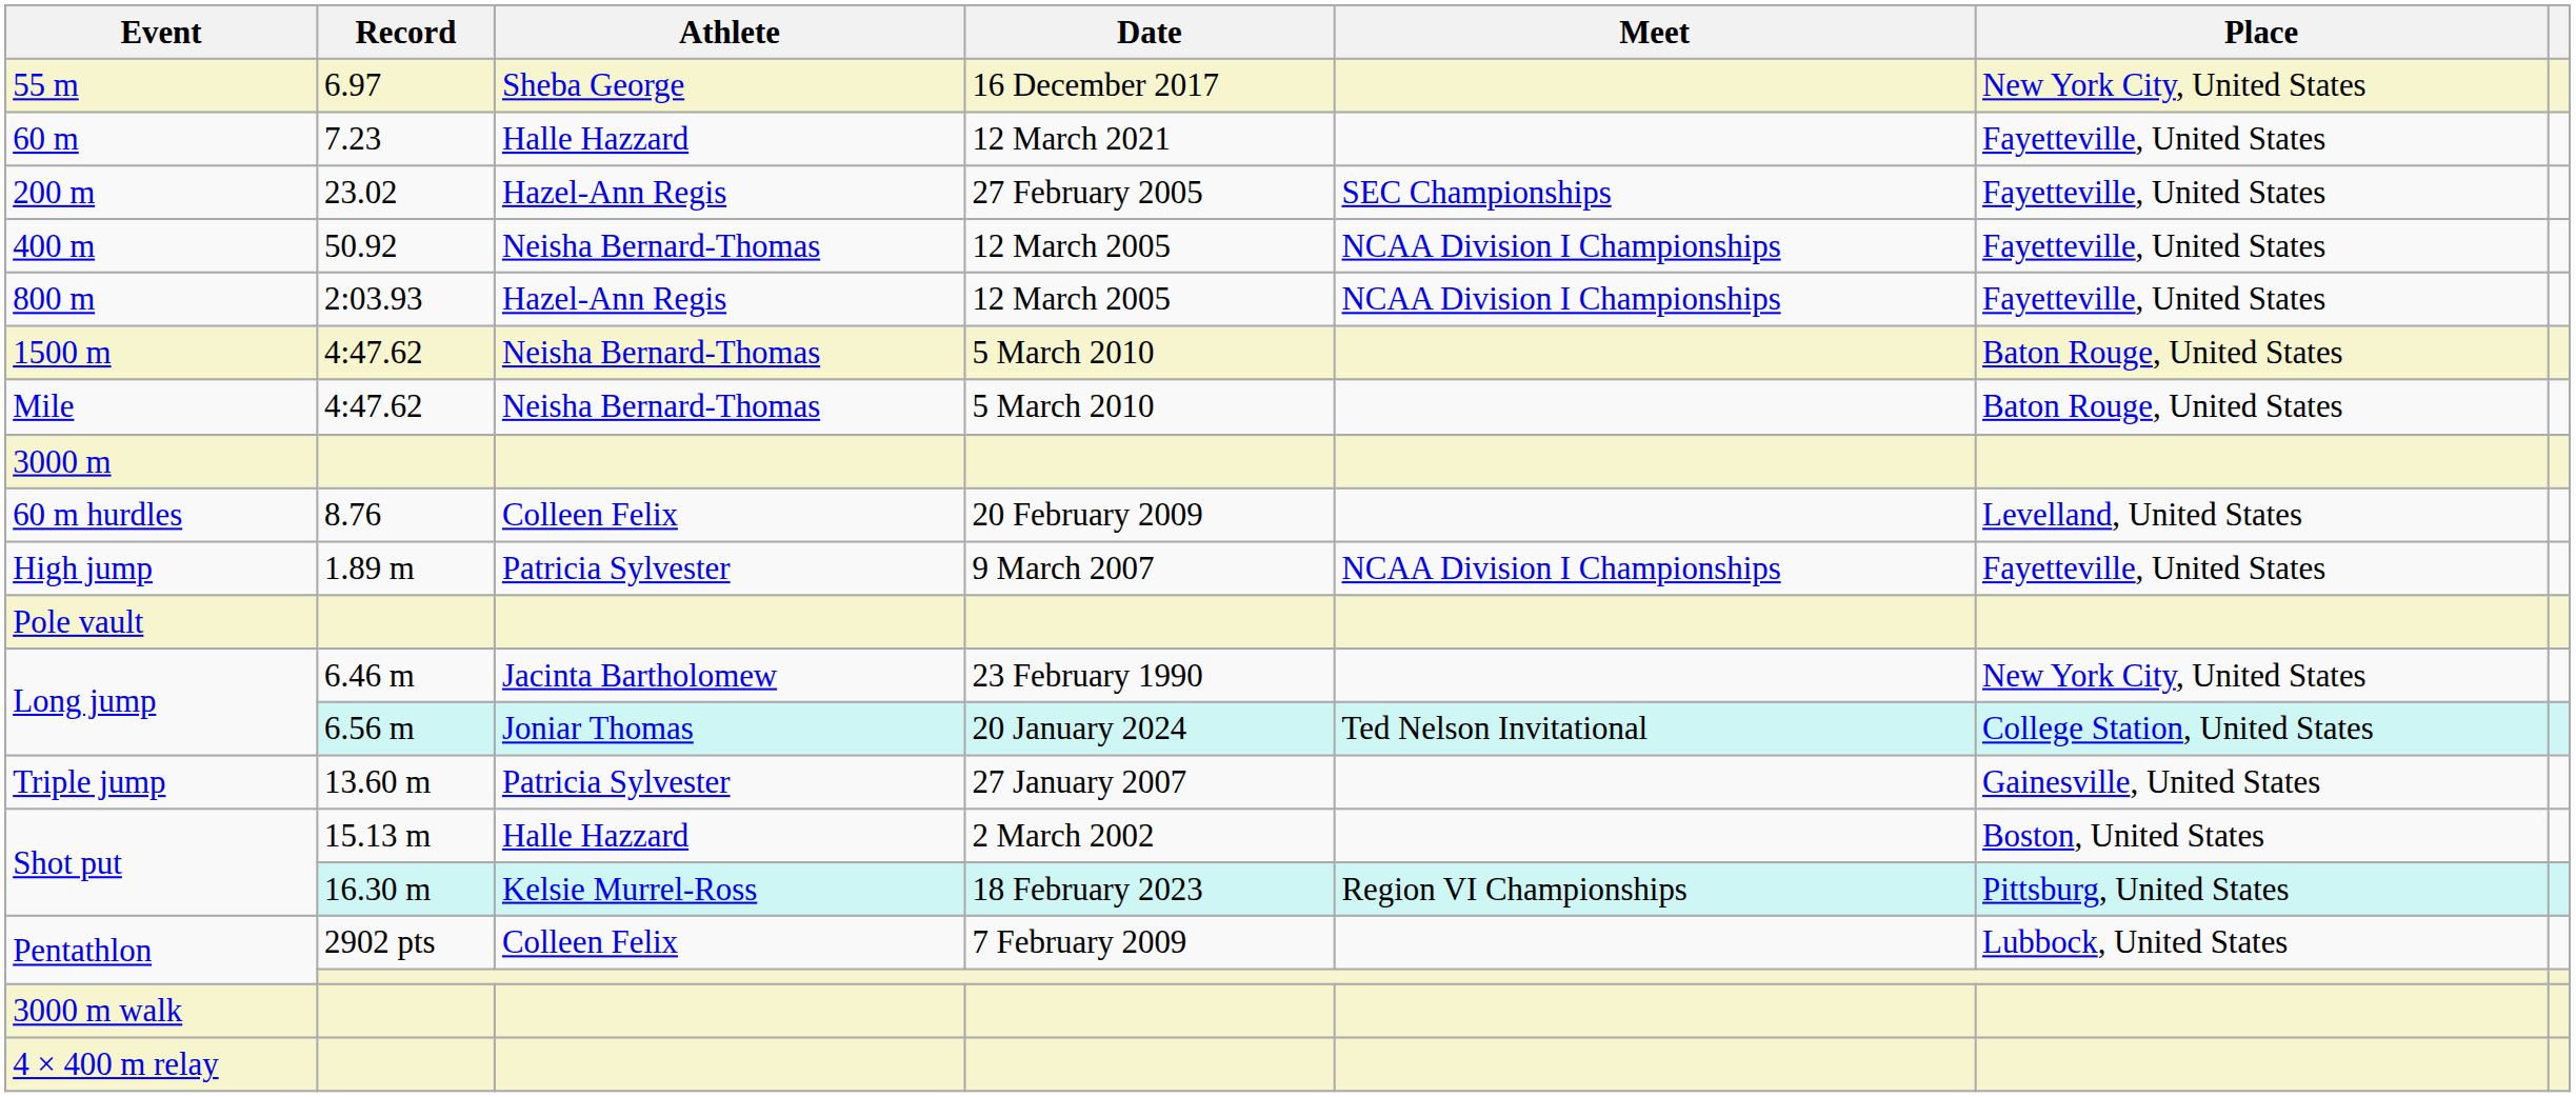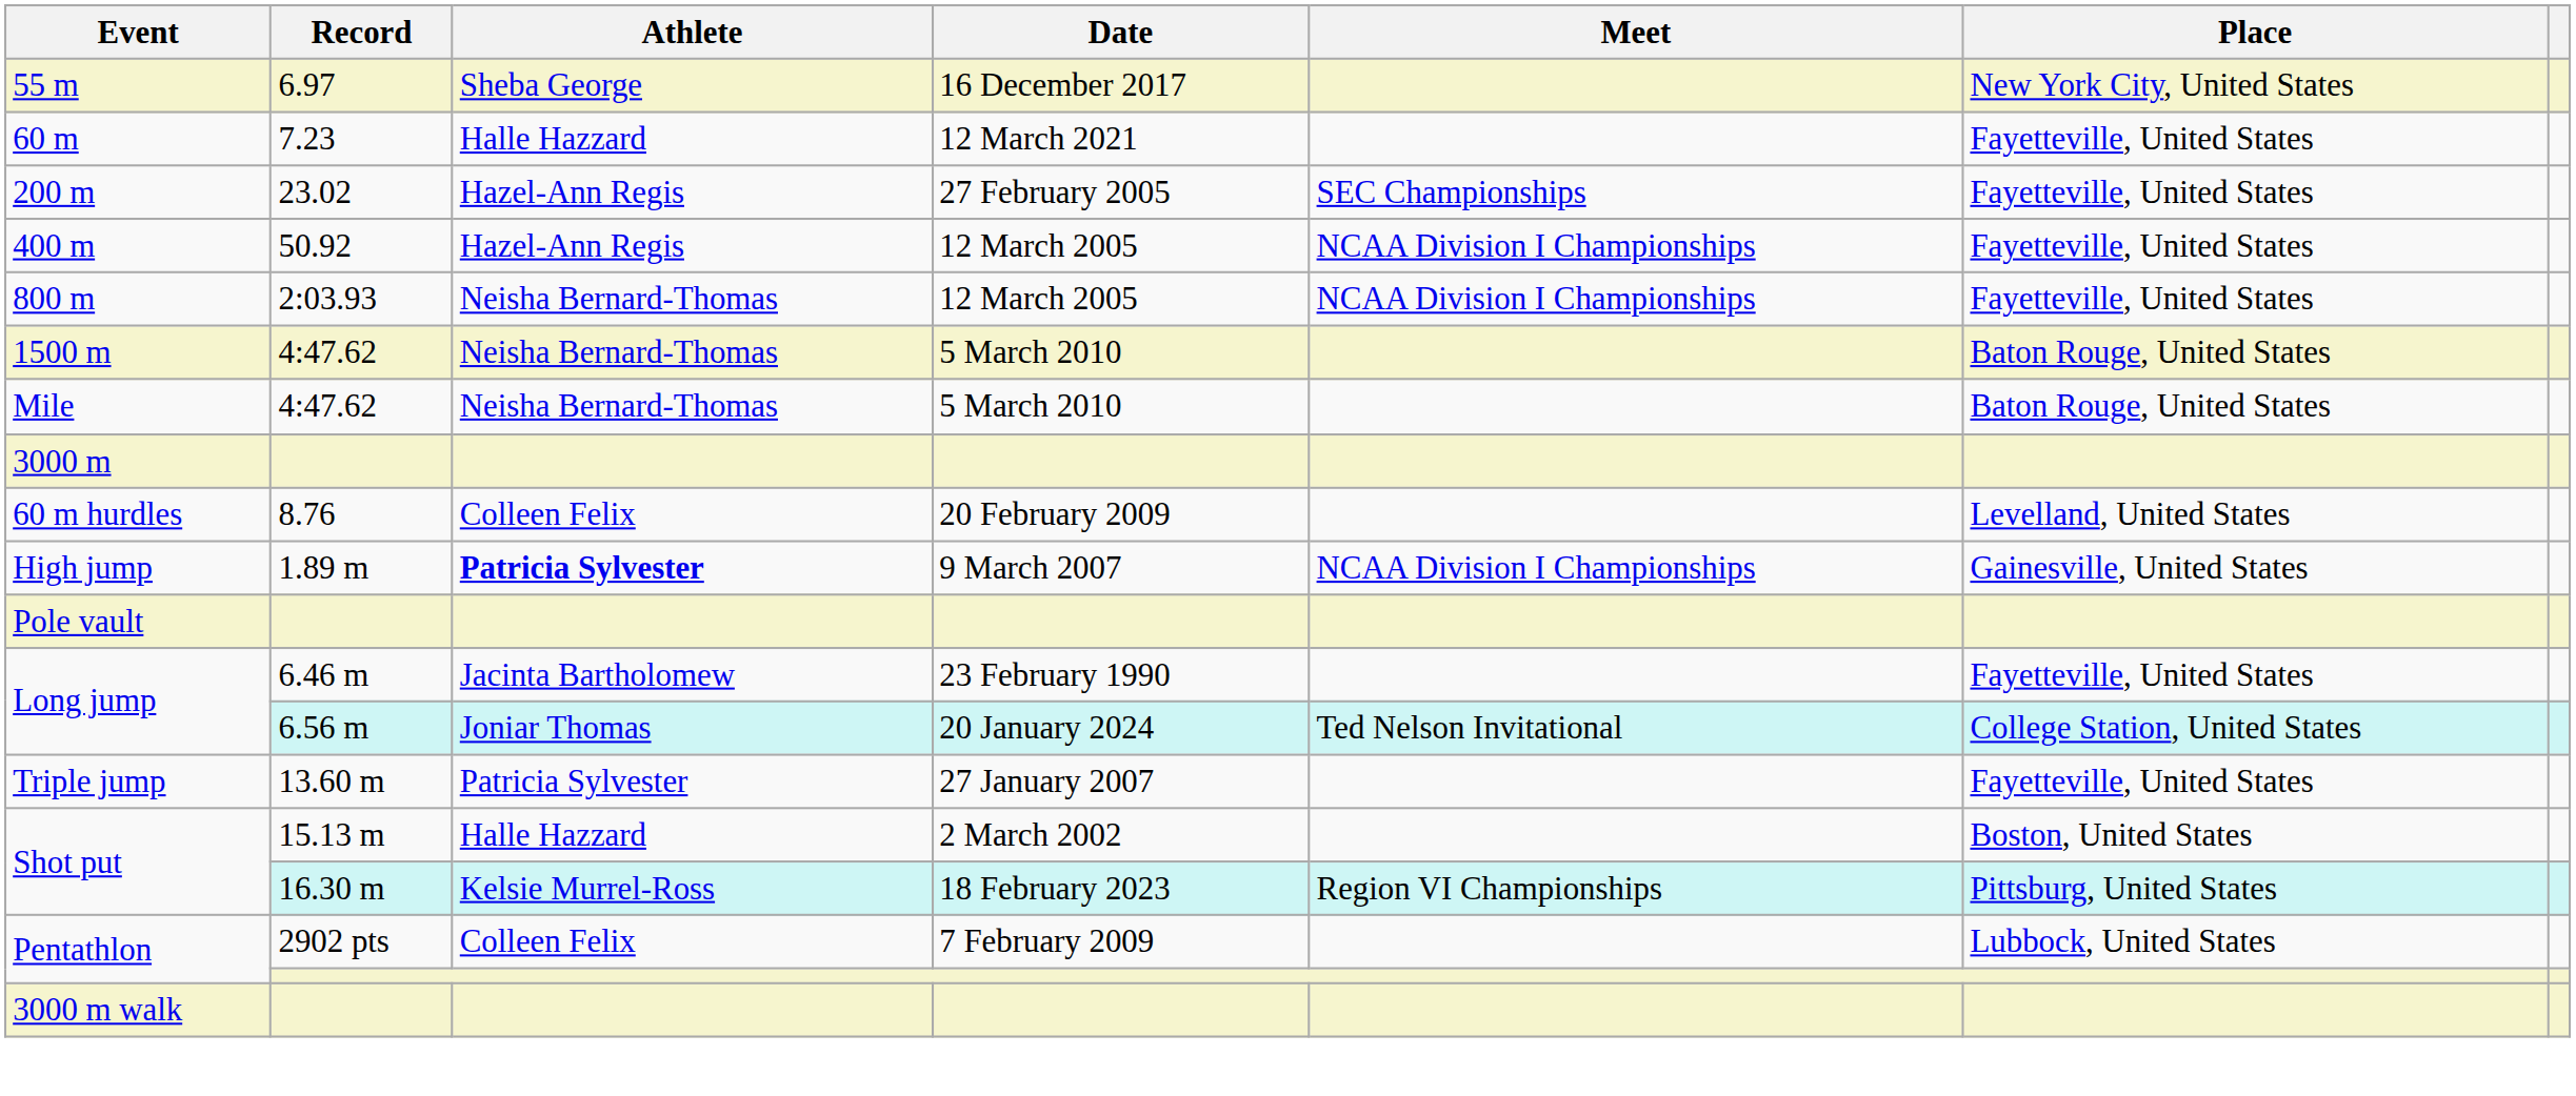400 m | Athlete: Neisha Bernard-Thomas -> Hazel-Ann Regis
800 m | Athlete: Hazel-Ann Regis -> Neisha Bernard-Thomas
High jump | Athlete: normal -> bold
High jump | Place: Fayetteville, United States -> Gainesville, United States
Long jump / 6.46 m | Place: New York City, United States -> Fayetteville, United States
Triple jump | Place: Gainesville, United States -> Fayetteville, United States
- row: 4 × 400 m relay
